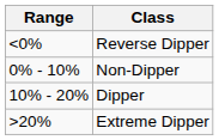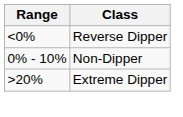- row: 10% - 20% | Dipper
